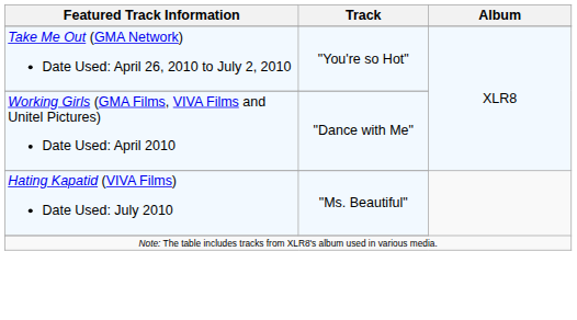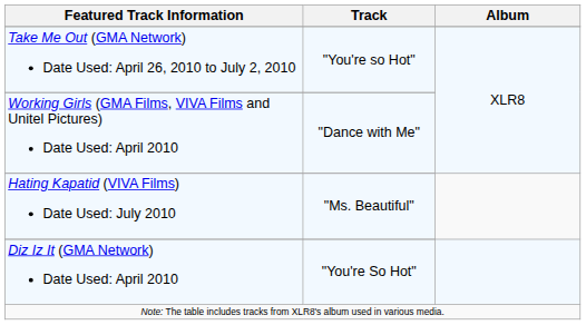+ row: Diz Iz It (GMA Network) Date Used: April 2010 | "You're So Hot"
